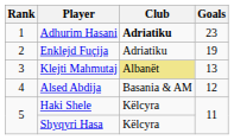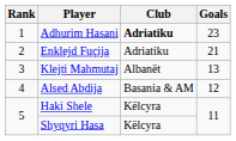Enklejd Fuçija | Goals: 19 -> 21
Klejti Mahmutaj | Club: khaki background -> no background
